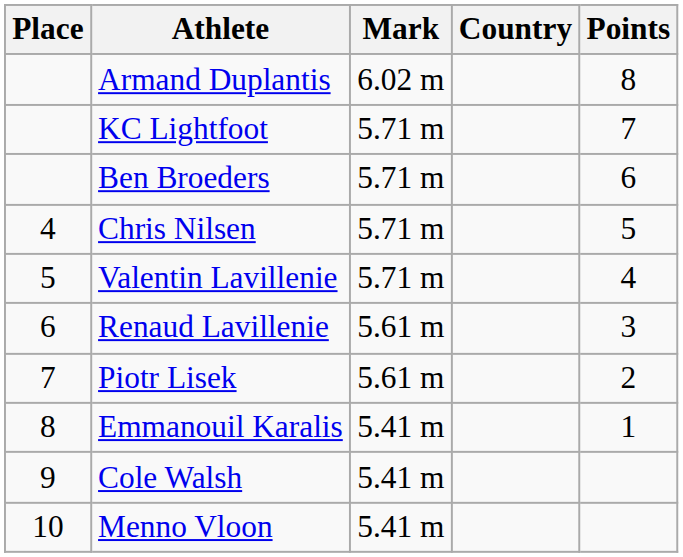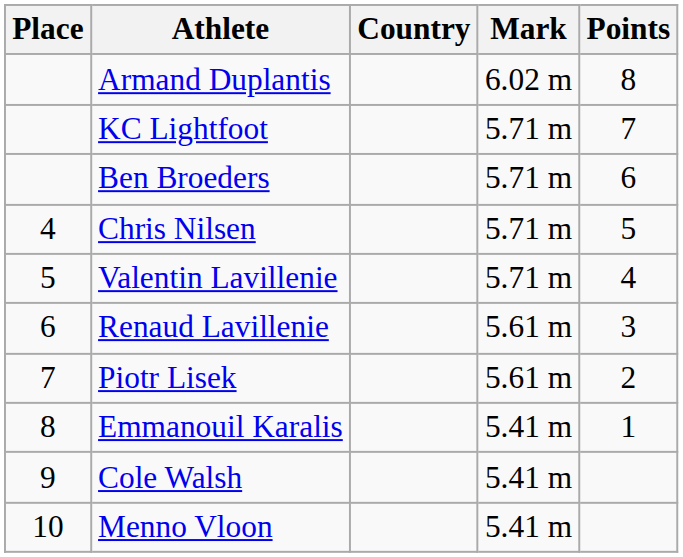columns swapped: Country <-> Mark
